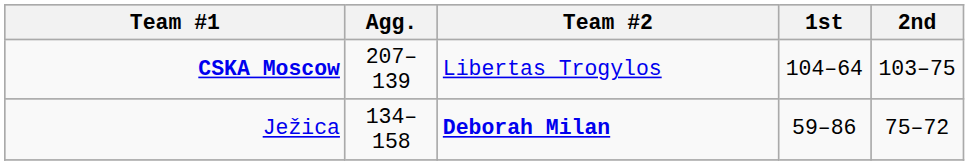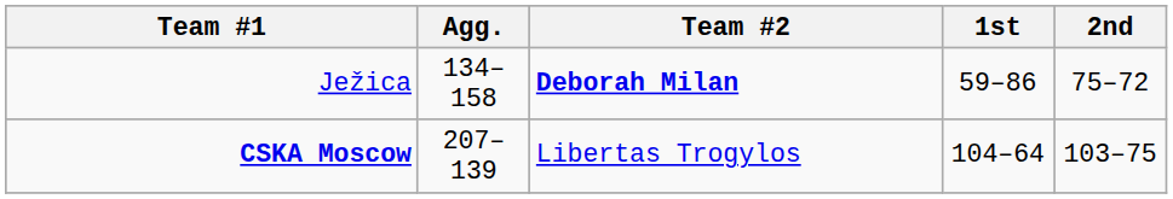rows swapped: CSKA Moscow <-> Ježica
